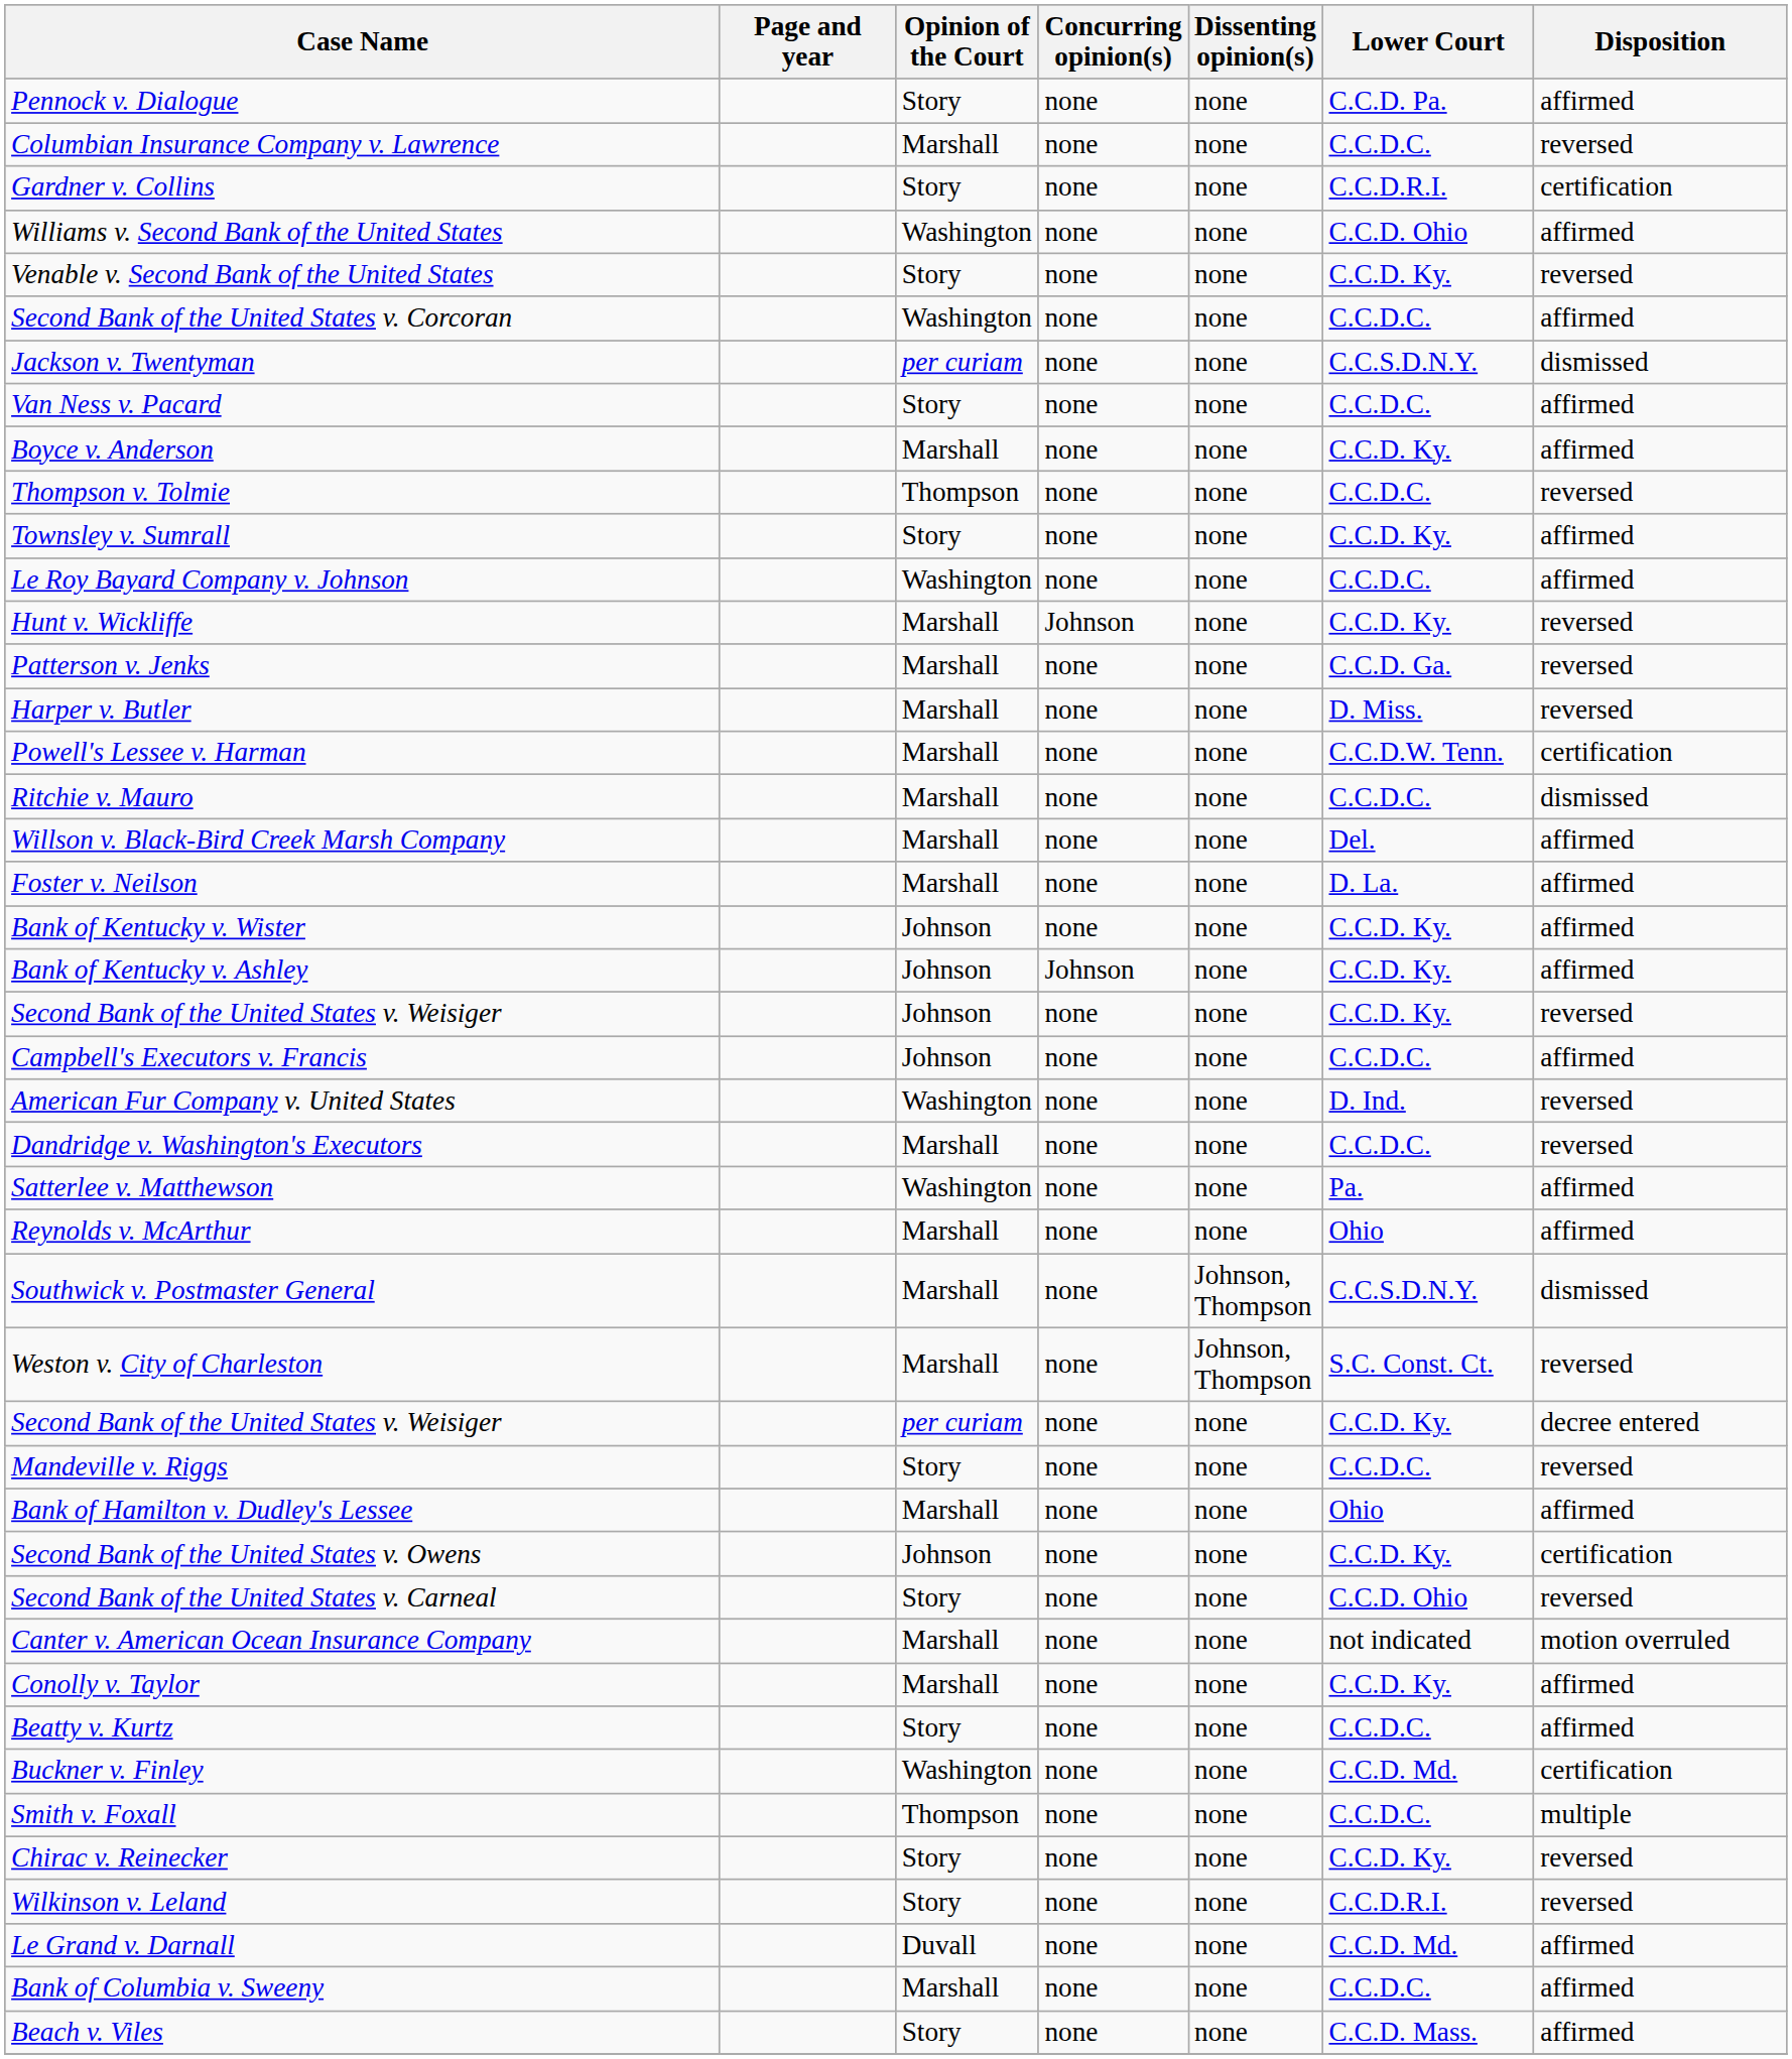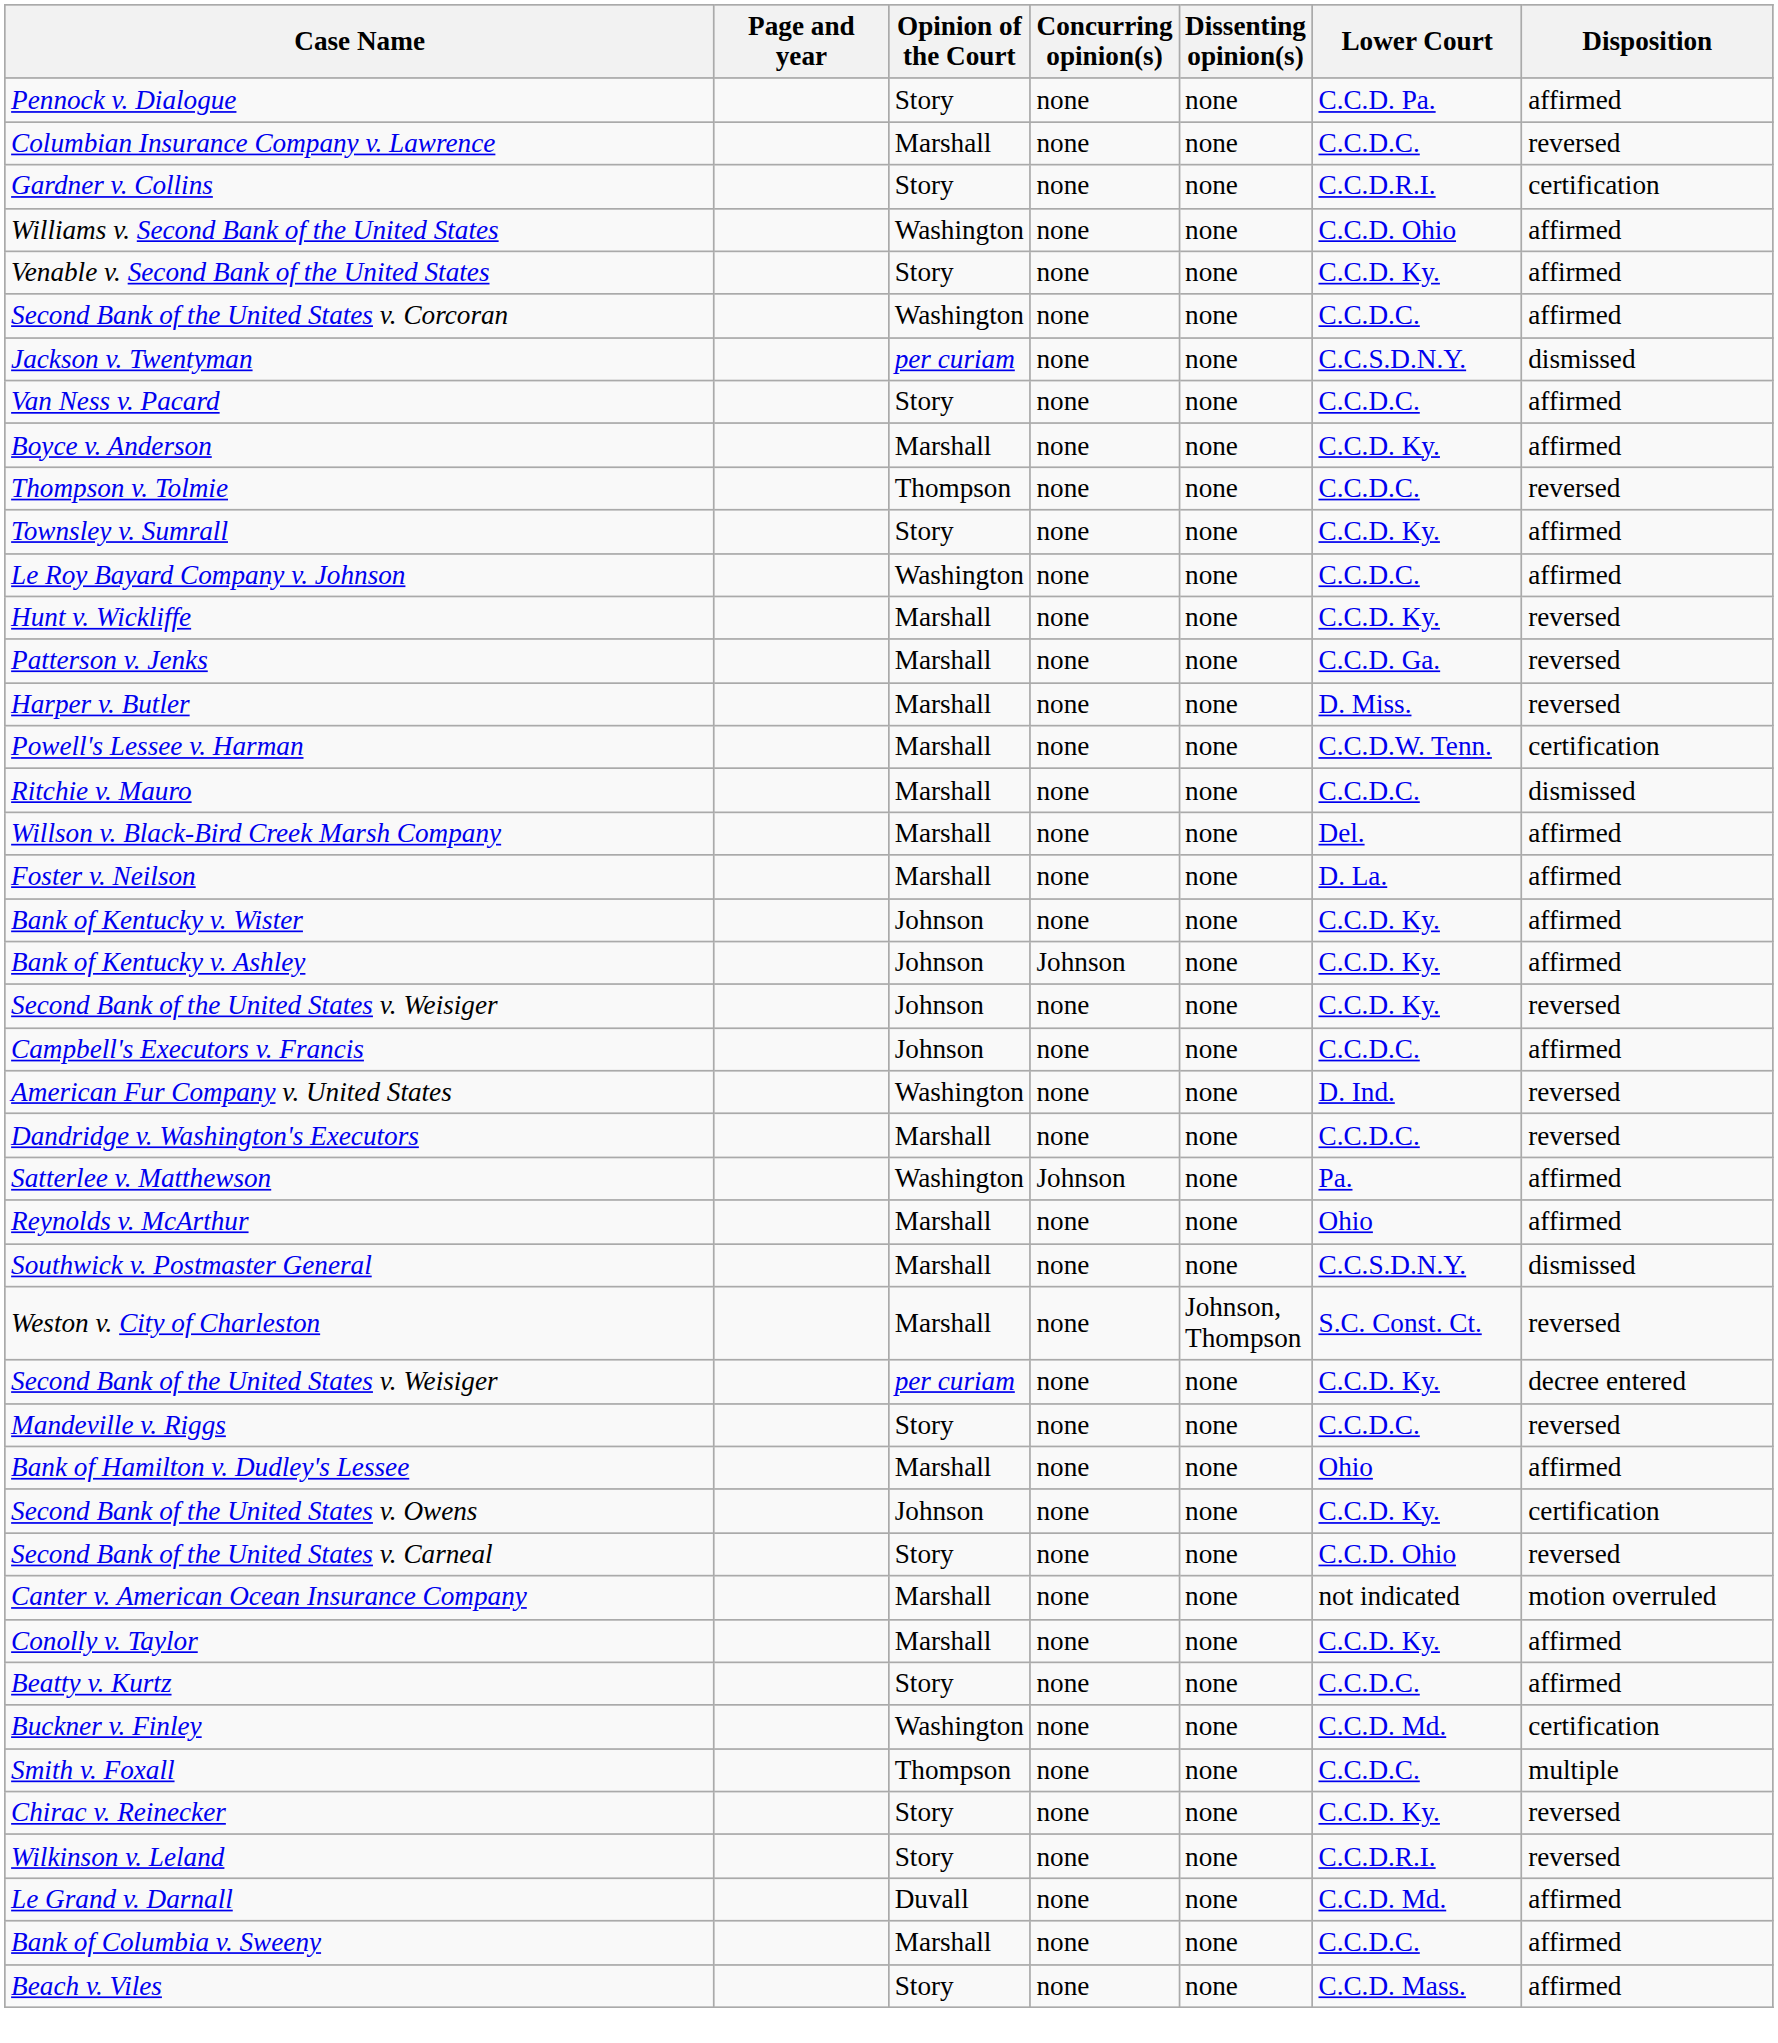Venable v. Second Bank of the United States | Disposition: reversed -> affirmed
Hunt v. Wickliffe | Concurring opinion(s): Johnson -> none
Satterlee v. Matthewson | Concurring opinion(s): none -> Johnson
Southwick v. Postmaster General | Dissenting opinion(s): Johnson, Thompson -> none
